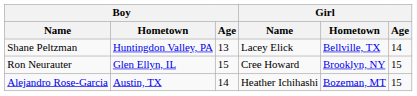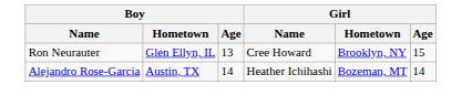- row: Shane Peltzman | Huntingdon Valley, PA | 13 | Lacey Elick | Bellville, TX | 14
Ron Neurauter | Boy / Age: 15 -> 13
Alejandro Rose-Garcia | Girl / Age: 15 -> 14
